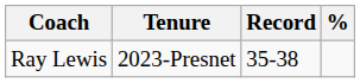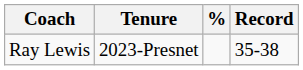columns swapped: Record <-> %
